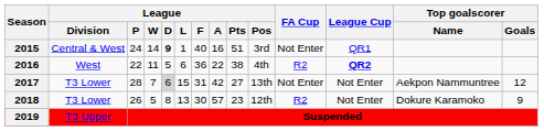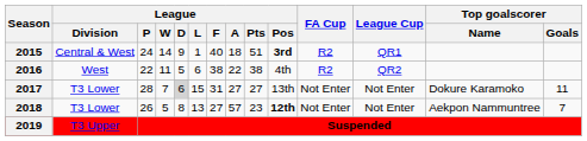2015 | League / D: bold -> normal
2015 | League / A: 16 -> 18
2015 | League / Pos: normal -> bold
2015 | FA Cup: Not Enter -> R2
2016 | League / F: 36 -> 38
2016 | League Cup: bold -> normal
2017 | League / A: 42 -> 27
2017 | Top goalscorer / Name: Aekpon Nammuntree -> Dokure Karamoko
2017 | Top goalscorer / Goals: 12 -> 11
2018 | League / F: 30 -> 27
2018 | League / Pos: normal -> bold
2018 | FA Cup: R2 -> Not Enter
2018 | Top goalscorer / Name: Dokure Karamoko -> Aekpon Nammuntree
2018 | Top goalscorer / Goals: 9 -> 7
